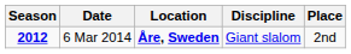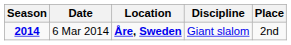6 Mar 2014 | Season: 2012 -> 2014
